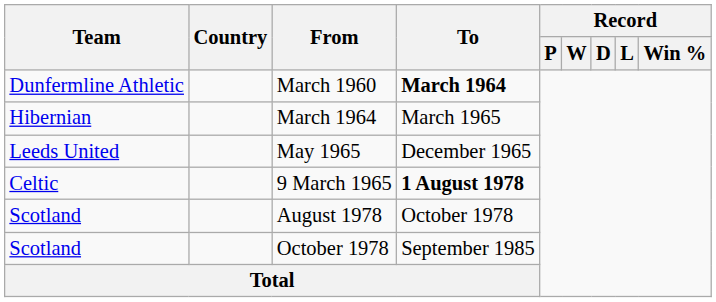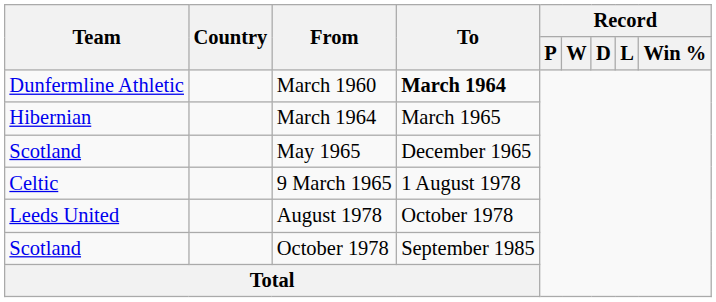May 1965 | Team: Leeds United -> Scotland
9 March 1965 | To: bold -> normal
August 1978 | Team: Scotland -> Leeds United
